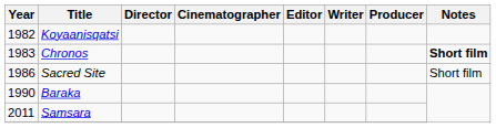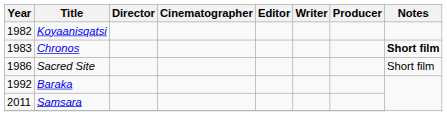Baraka | Year: 1990 -> 1992
